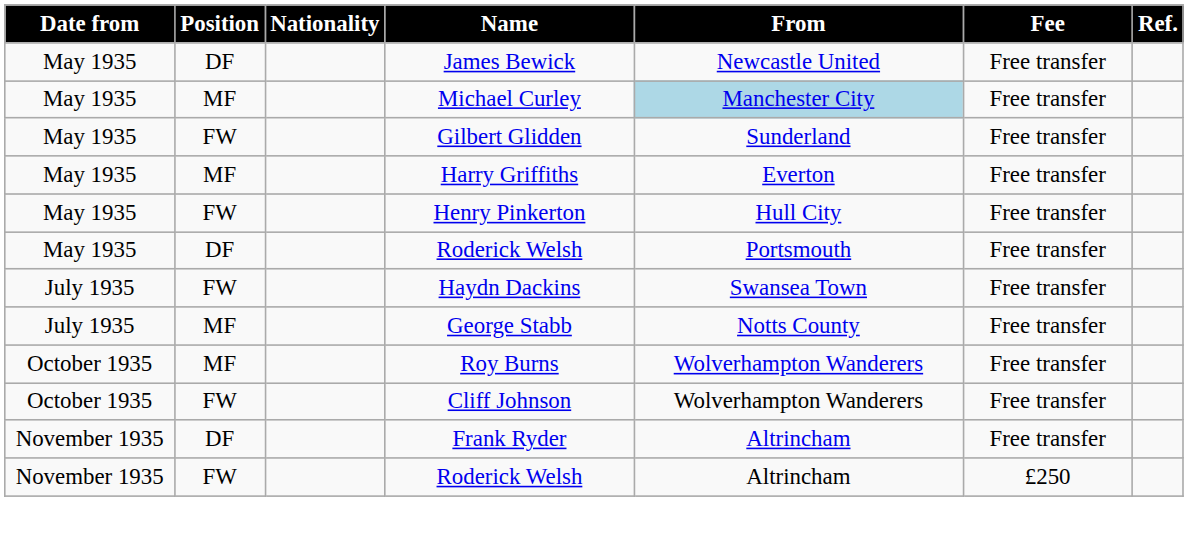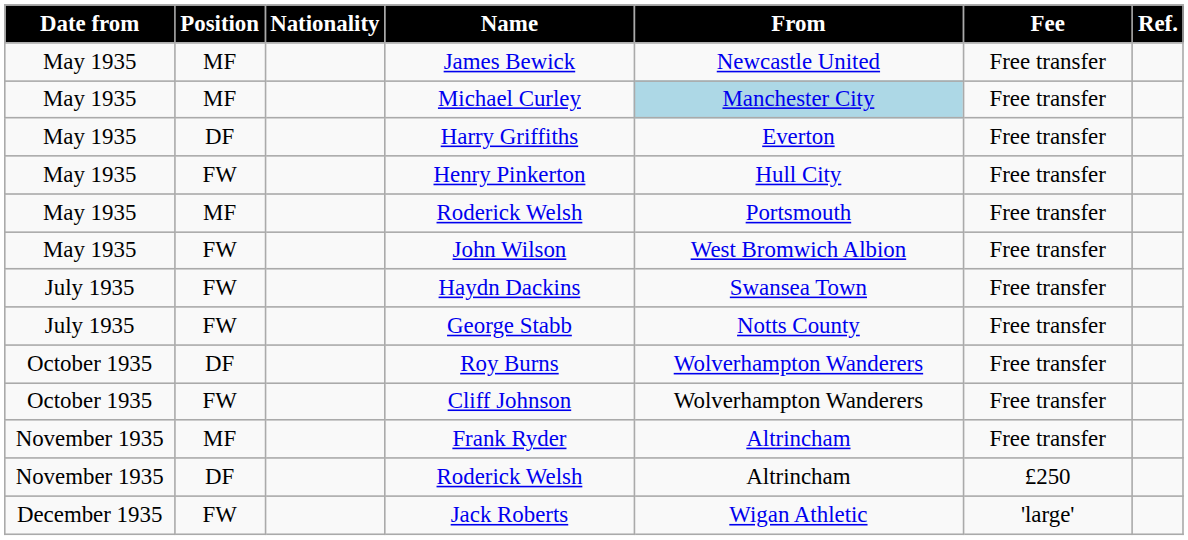James Bewick | Position: DF -> MF
- row: May 1935 | FW | Gilbert Glidden | Sunderland | Free transfer
Harry Griffiths | Position: MF -> DF
May 1935 / Roderick Welsh | Position: DF -> MF
+ row: May 1935 | FW | John Wilson | West Bromwich Albion | Free transfer
George Stabb | Position: MF -> FW
Roy Burns | Position: MF -> DF
Frank Ryder | Position: DF -> MF
November 1935 / Roderick Welsh | Position: FW -> DF
+ row: December 1935 | FW | Jack Roberts | Wigan Athletic | 'large'
